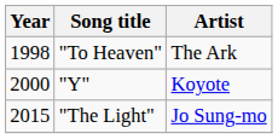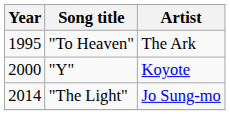"To Heaven" | Year: 1998 -> 1995
"The Light" | Year: 2015 -> 2014
